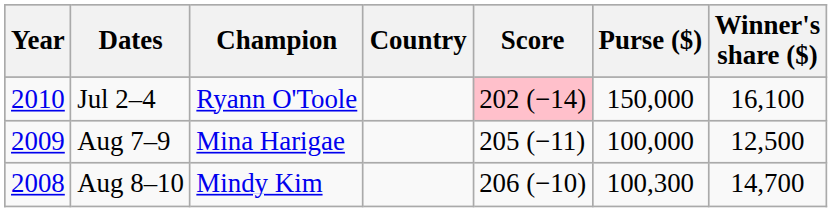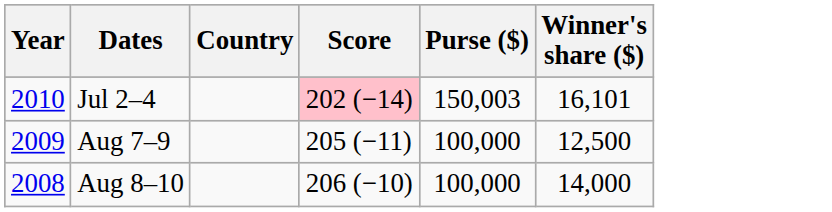- column: Champion | Ryann O'Toole | Mina Harigae | Mindy Kim
Jul 2–4 | Purse ($): 150,000 -> 150,003
Jul 2–4 | Winner's share ($): 16,100 -> 16,101
Aug 8–10 | Purse ($): 100,300 -> 100,000
Aug 8–10 | Winner's share ($): 14,700 -> 14,000
